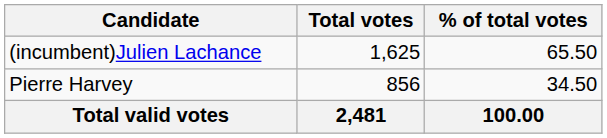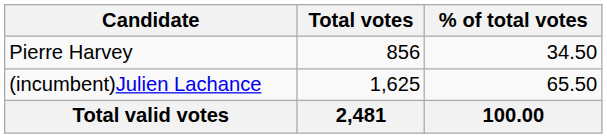rows swapped: (incumbent)Julien Lachance <-> Pierre Harvey
